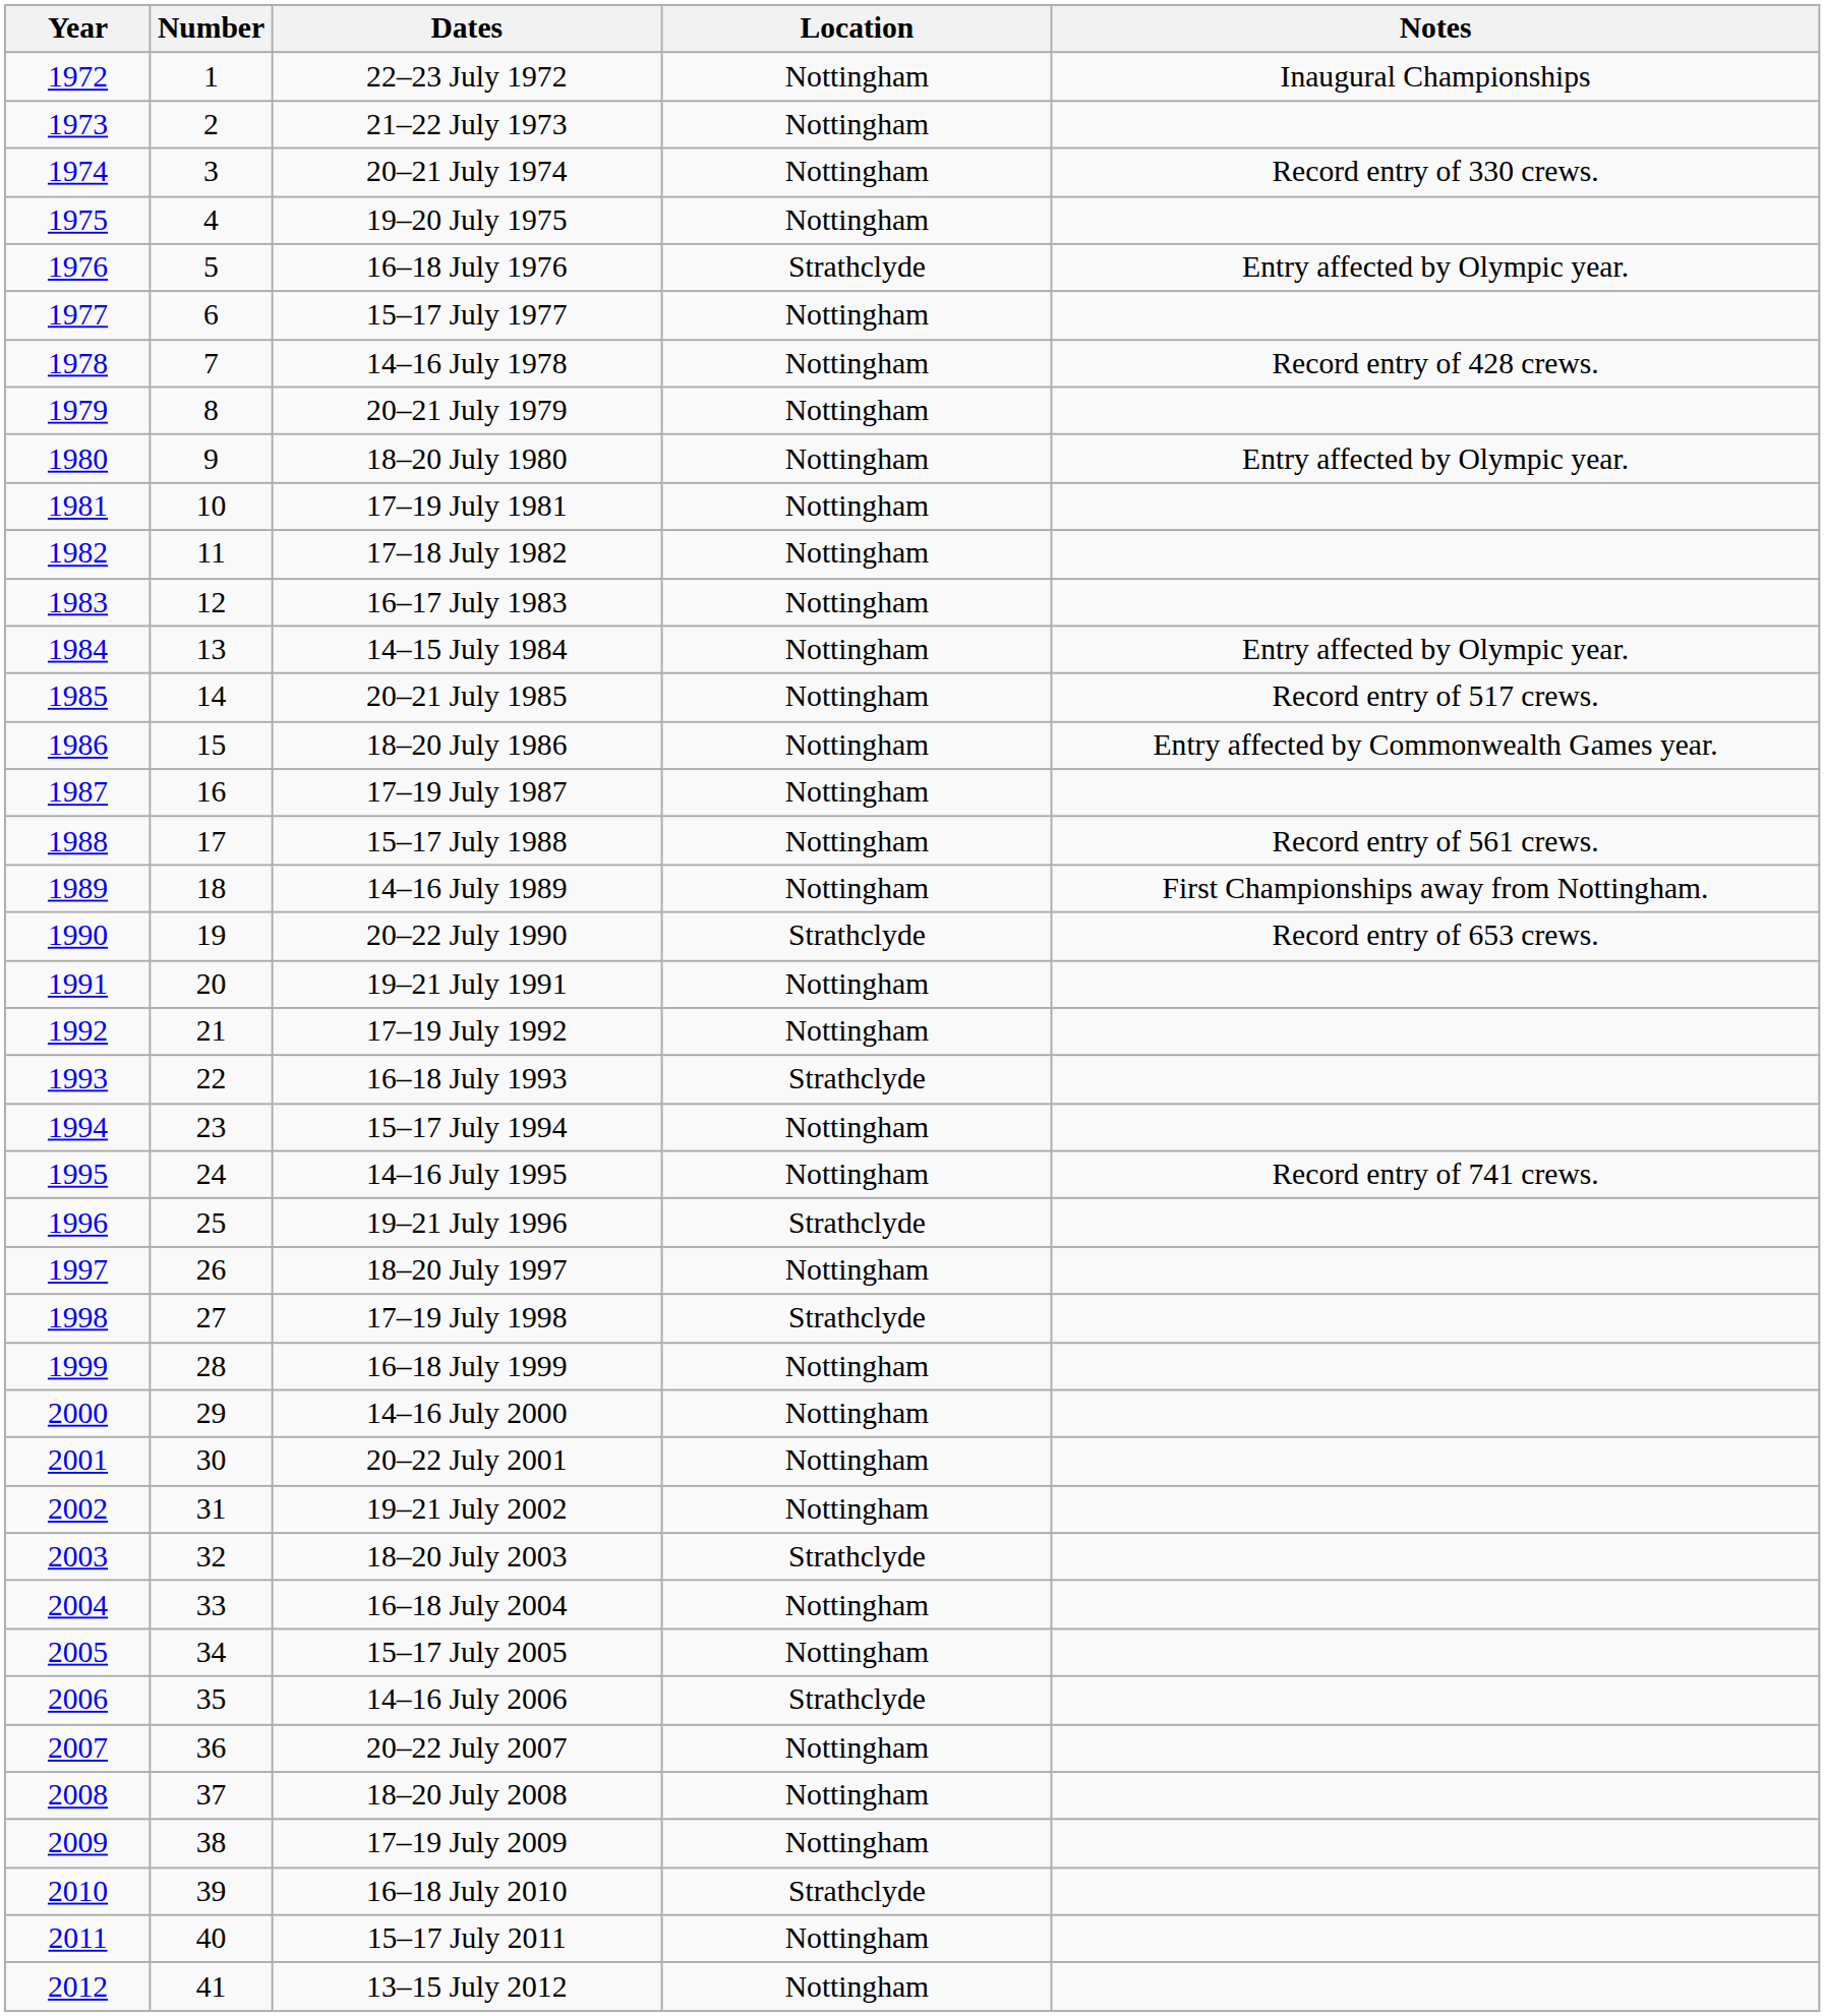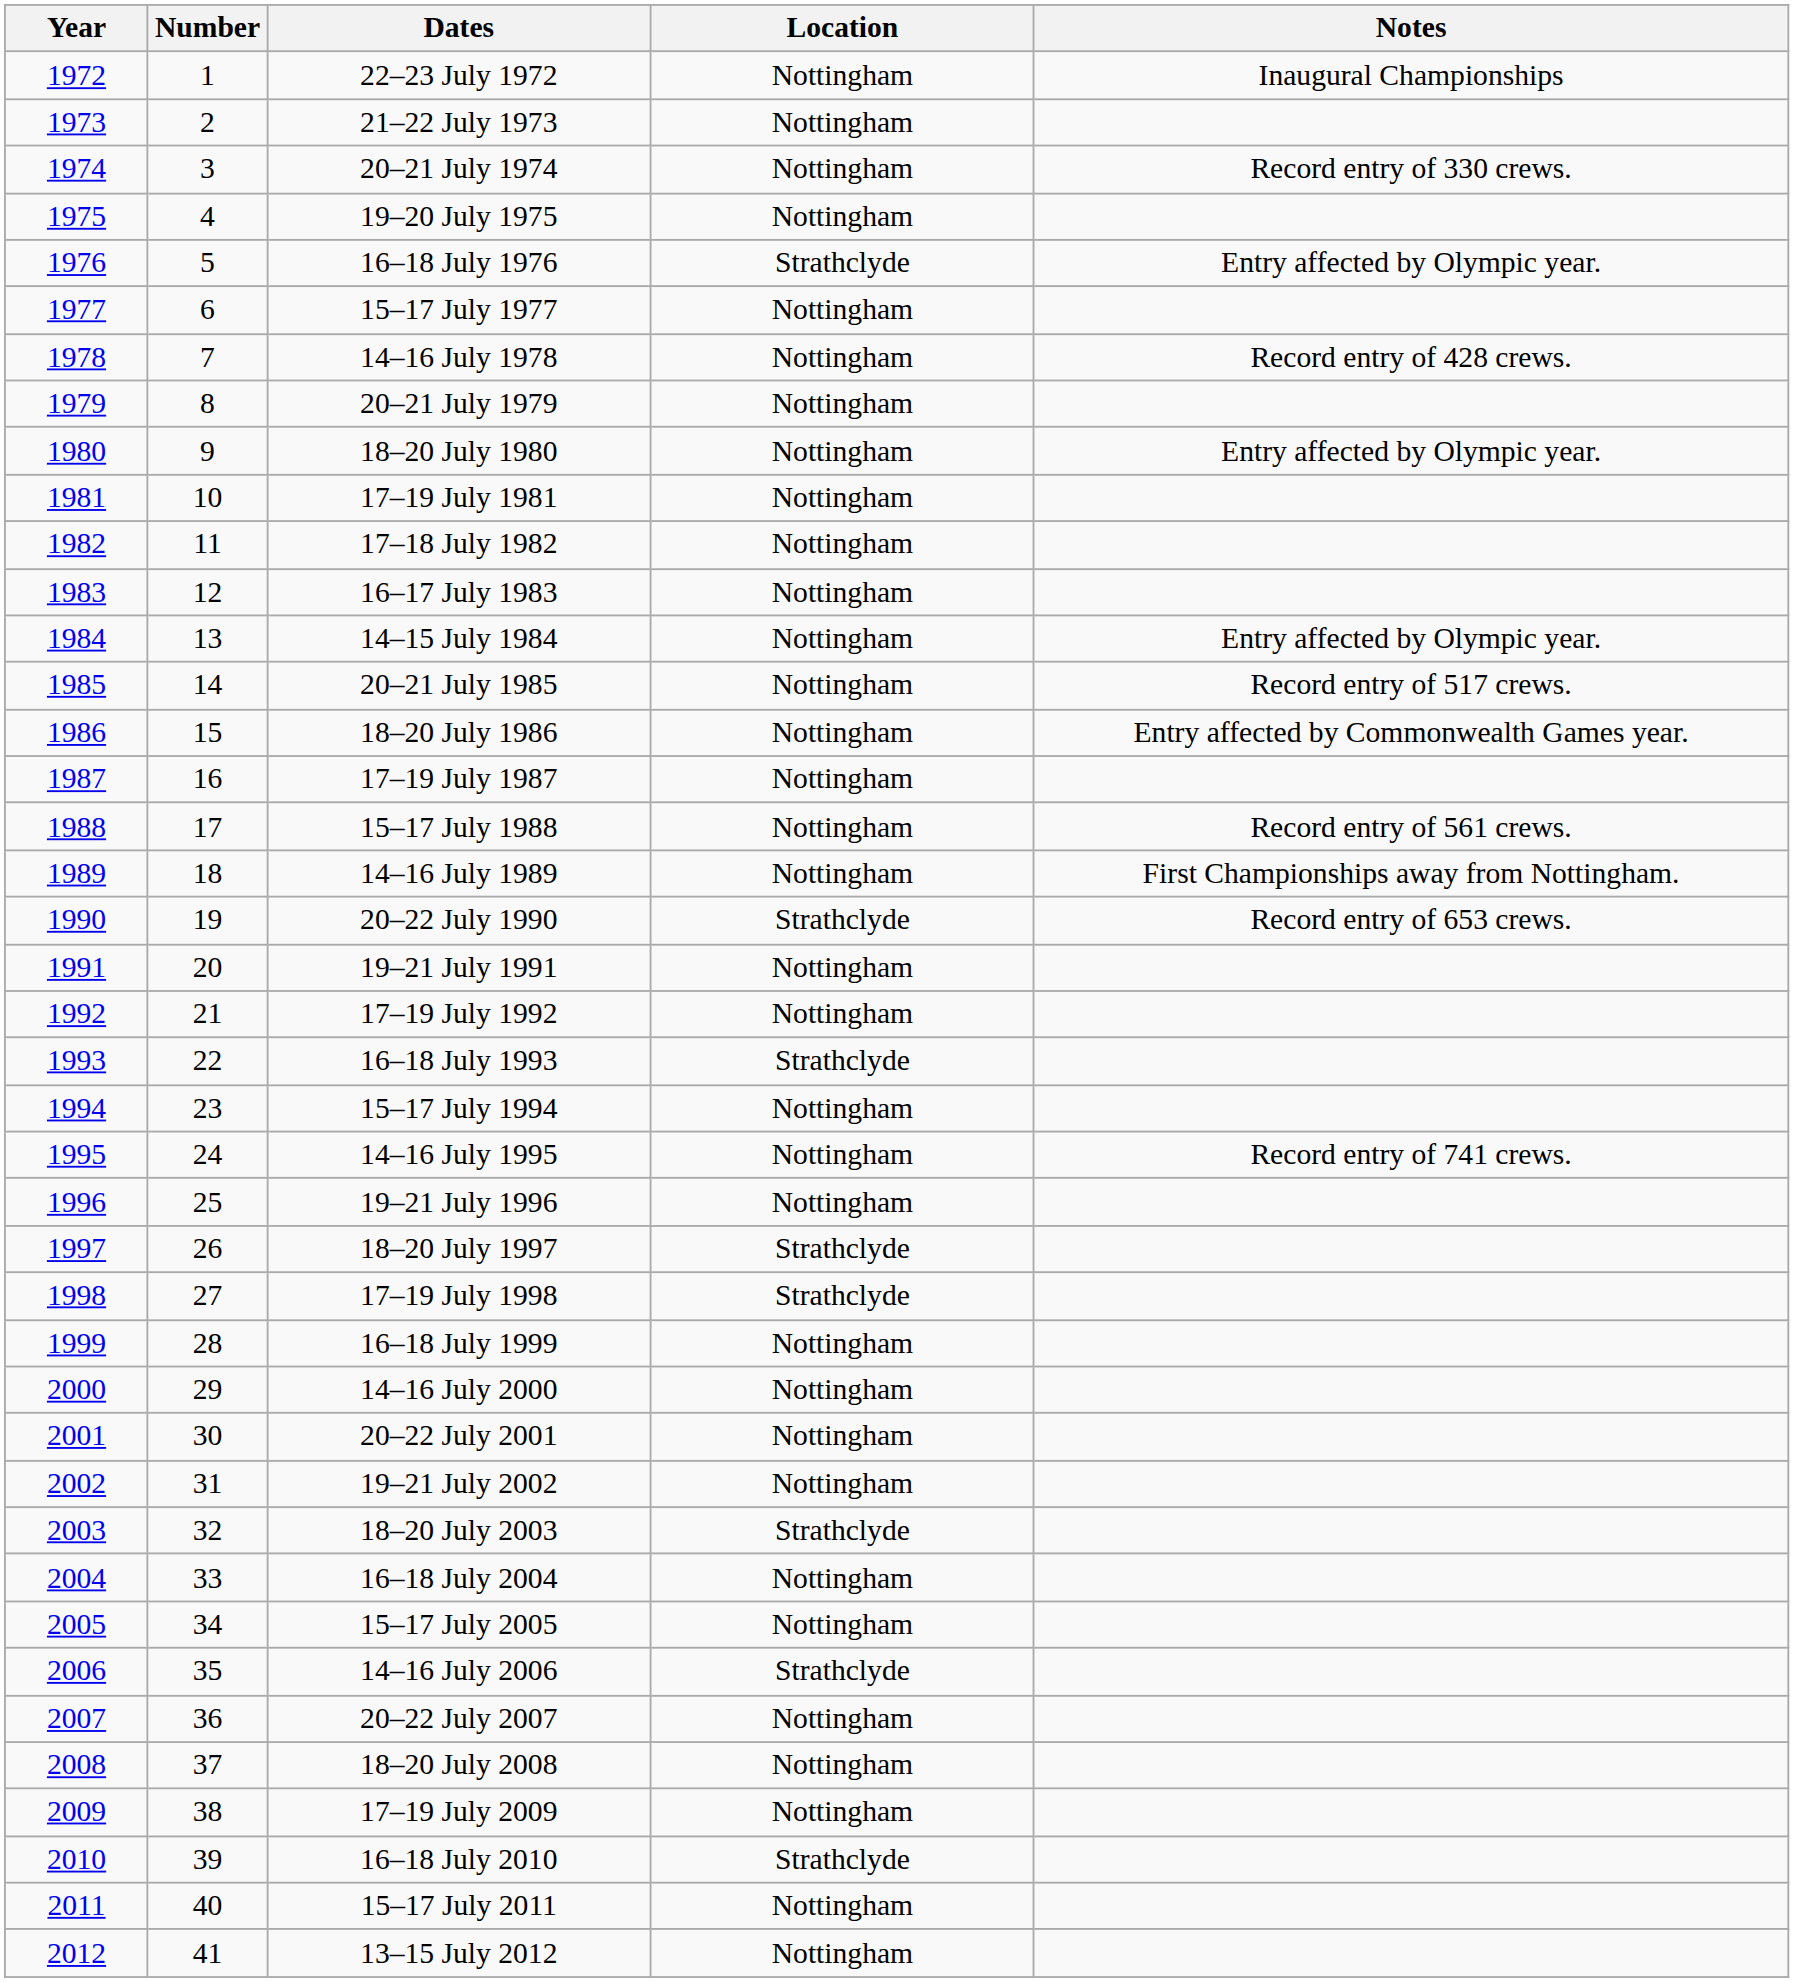19–21 July 1996 | Location: Strathclyde -> Nottingham
18–20 July 1997 | Location: Nottingham -> Strathclyde
